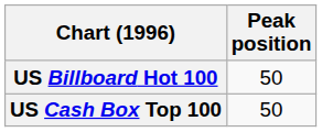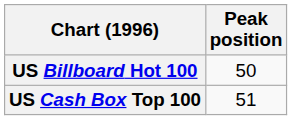US Cash Box Top 100 | Peak position: 50 -> 51
